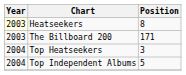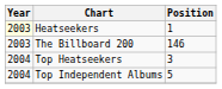Heatseekers | Position: 8 -> 1
The Billboard 200 | Position: 171 -> 146
